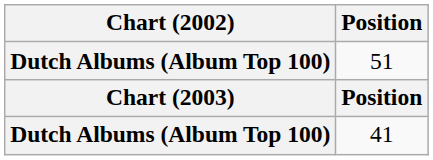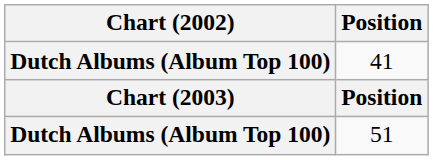rows swapped: 51 <-> 41
